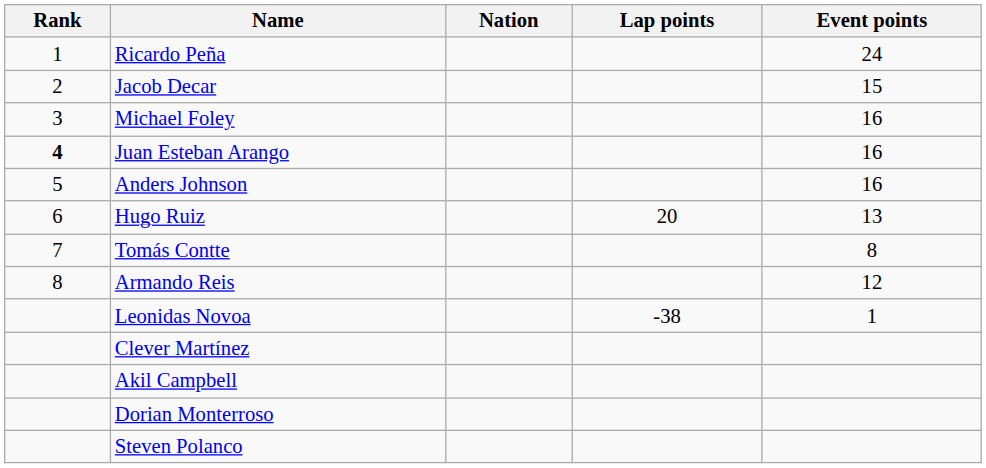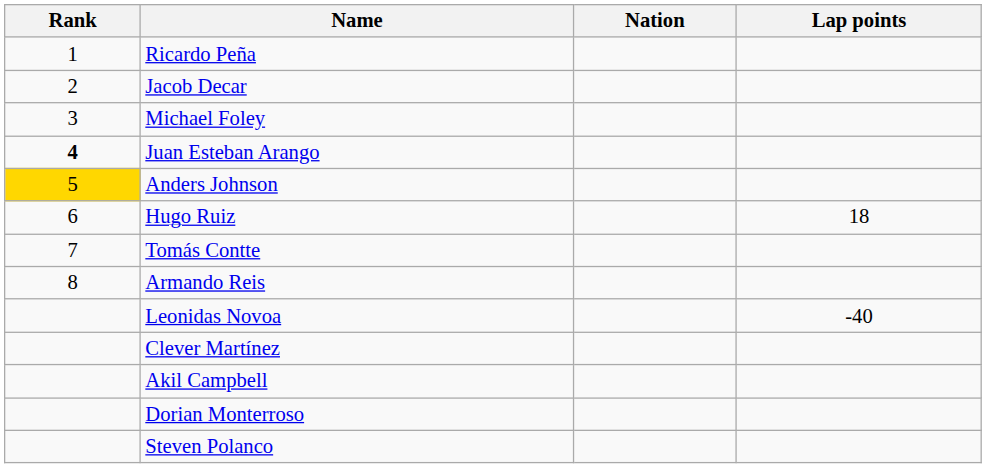- column: Event points | 24 | 15 | 16 | 16 | 16 | 13 | 8 | 12 | 1
Anders Johnson | Rank: no background -> gold background
Hugo Ruiz | Lap points: 20 -> 18
Leonidas Novoa | Lap points: -38 -> -40
